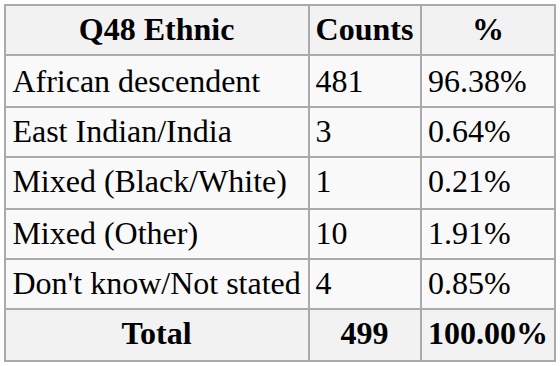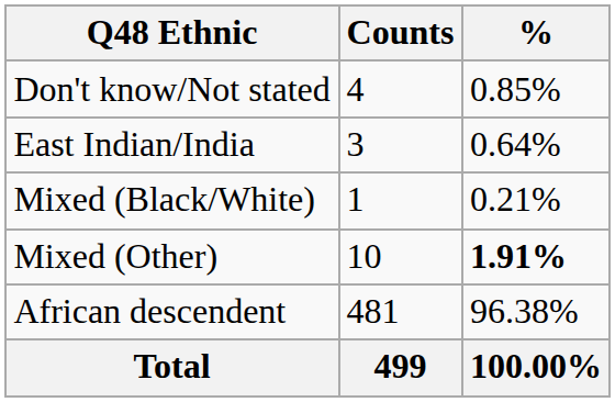rows swapped: African descendent <-> Don't know/Not stated
Mixed (Other) | %: normal -> bold
